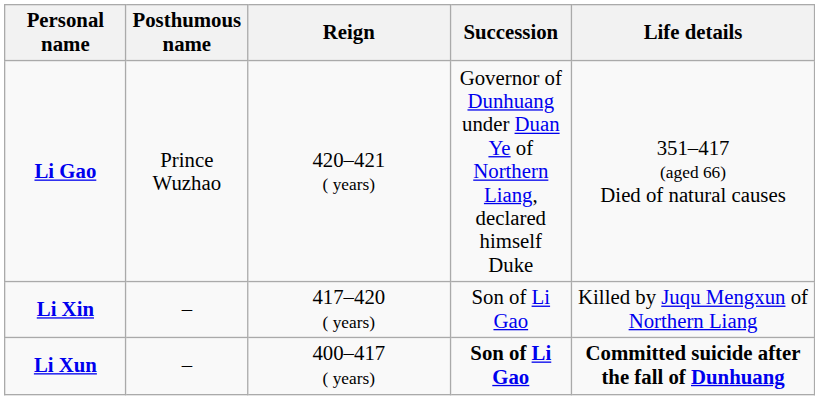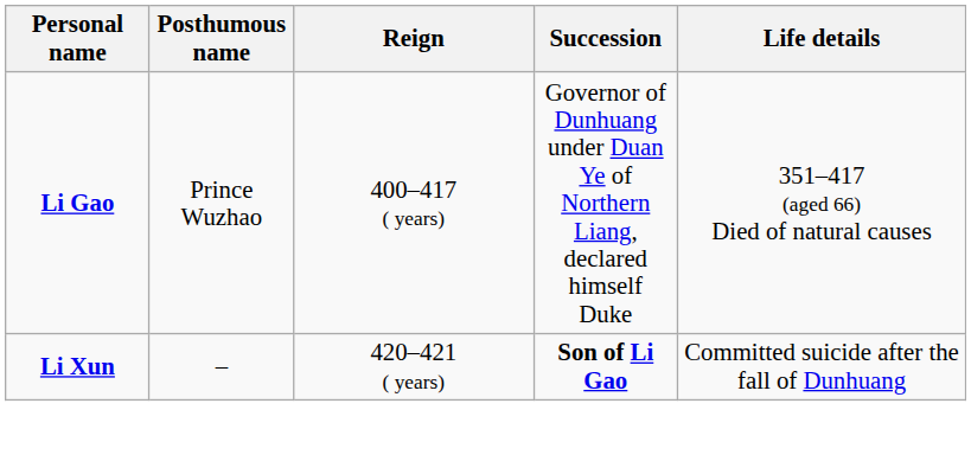Li Gao | Reign: 420–421 ( years) -> 400–417 ( years)
- row: Li Xin | – | 417–420 ( years) | Son of Li Gao | Killed by Juqu Mengxun of Northern Liang
Li Xun | Reign: 400–417 ( years) -> 420–421 ( years)
Li Xun | Life details: bold -> normal
